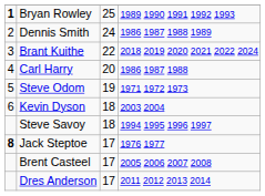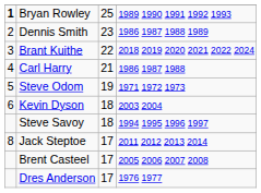Dennis Smith | column 3: 24 -> 23
Carl Harry | column 3: 20 -> 21
Jack Steptoe | column 1: bold -> normal
Jack Steptoe | column 4: 1976 1977 -> 2011 2012 2013 2014
Dres Anderson | column 4: 2011 2012 2013 2014 -> 1976 1977
